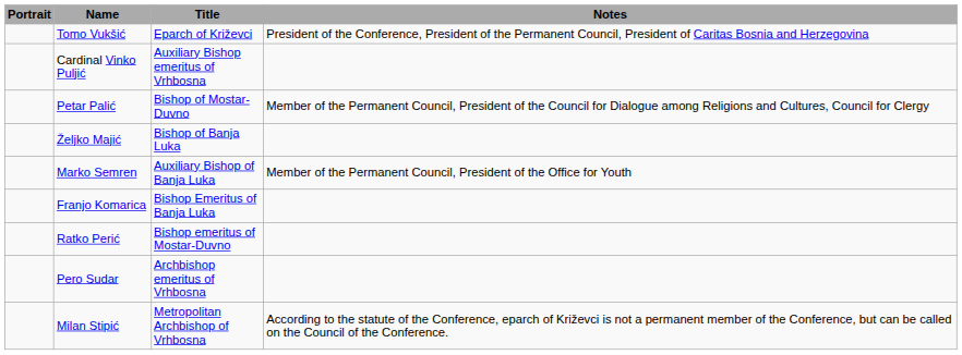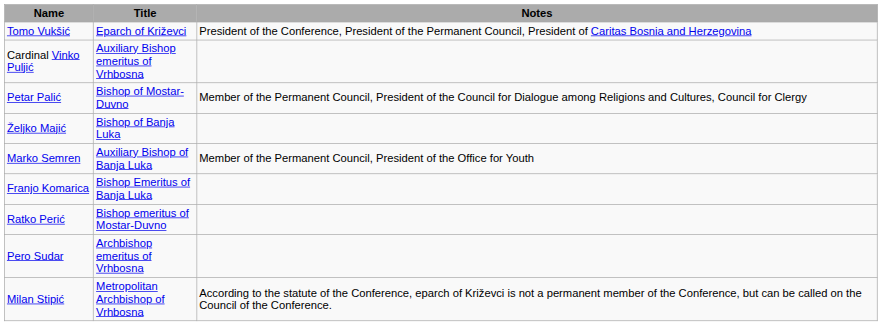- column: Portrait
